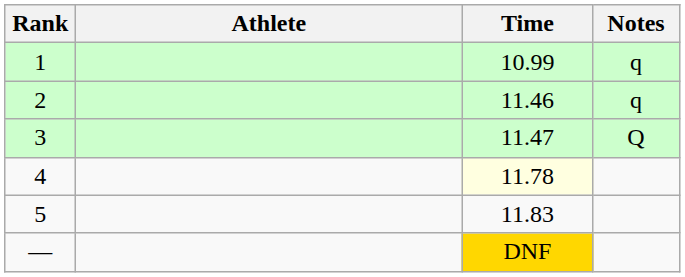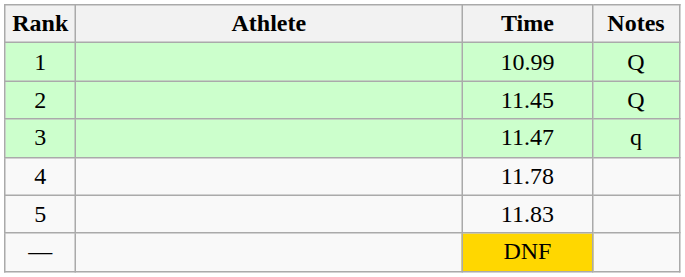1 | Notes: q -> Q
2 | Time: 11.46 -> 11.45
2 | Notes: q -> Q
3 | Notes: Q -> q
4 | Time: lightyellow background -> no background
